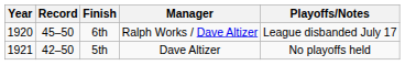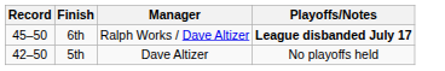- column: Year | 1920 | 1921
6th | Playoffs/Notes: normal -> bold
